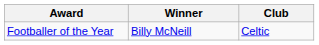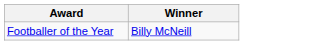- column: Club | Celtic
